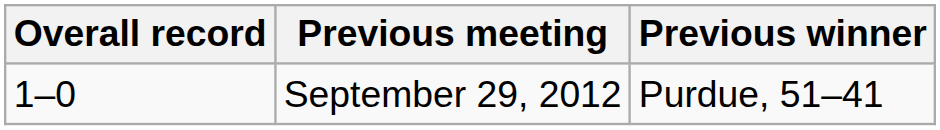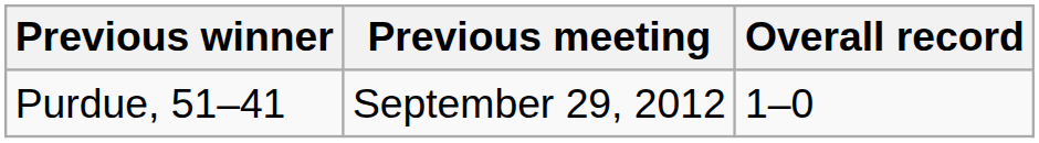columns swapped: Overall record <-> Previous winner
